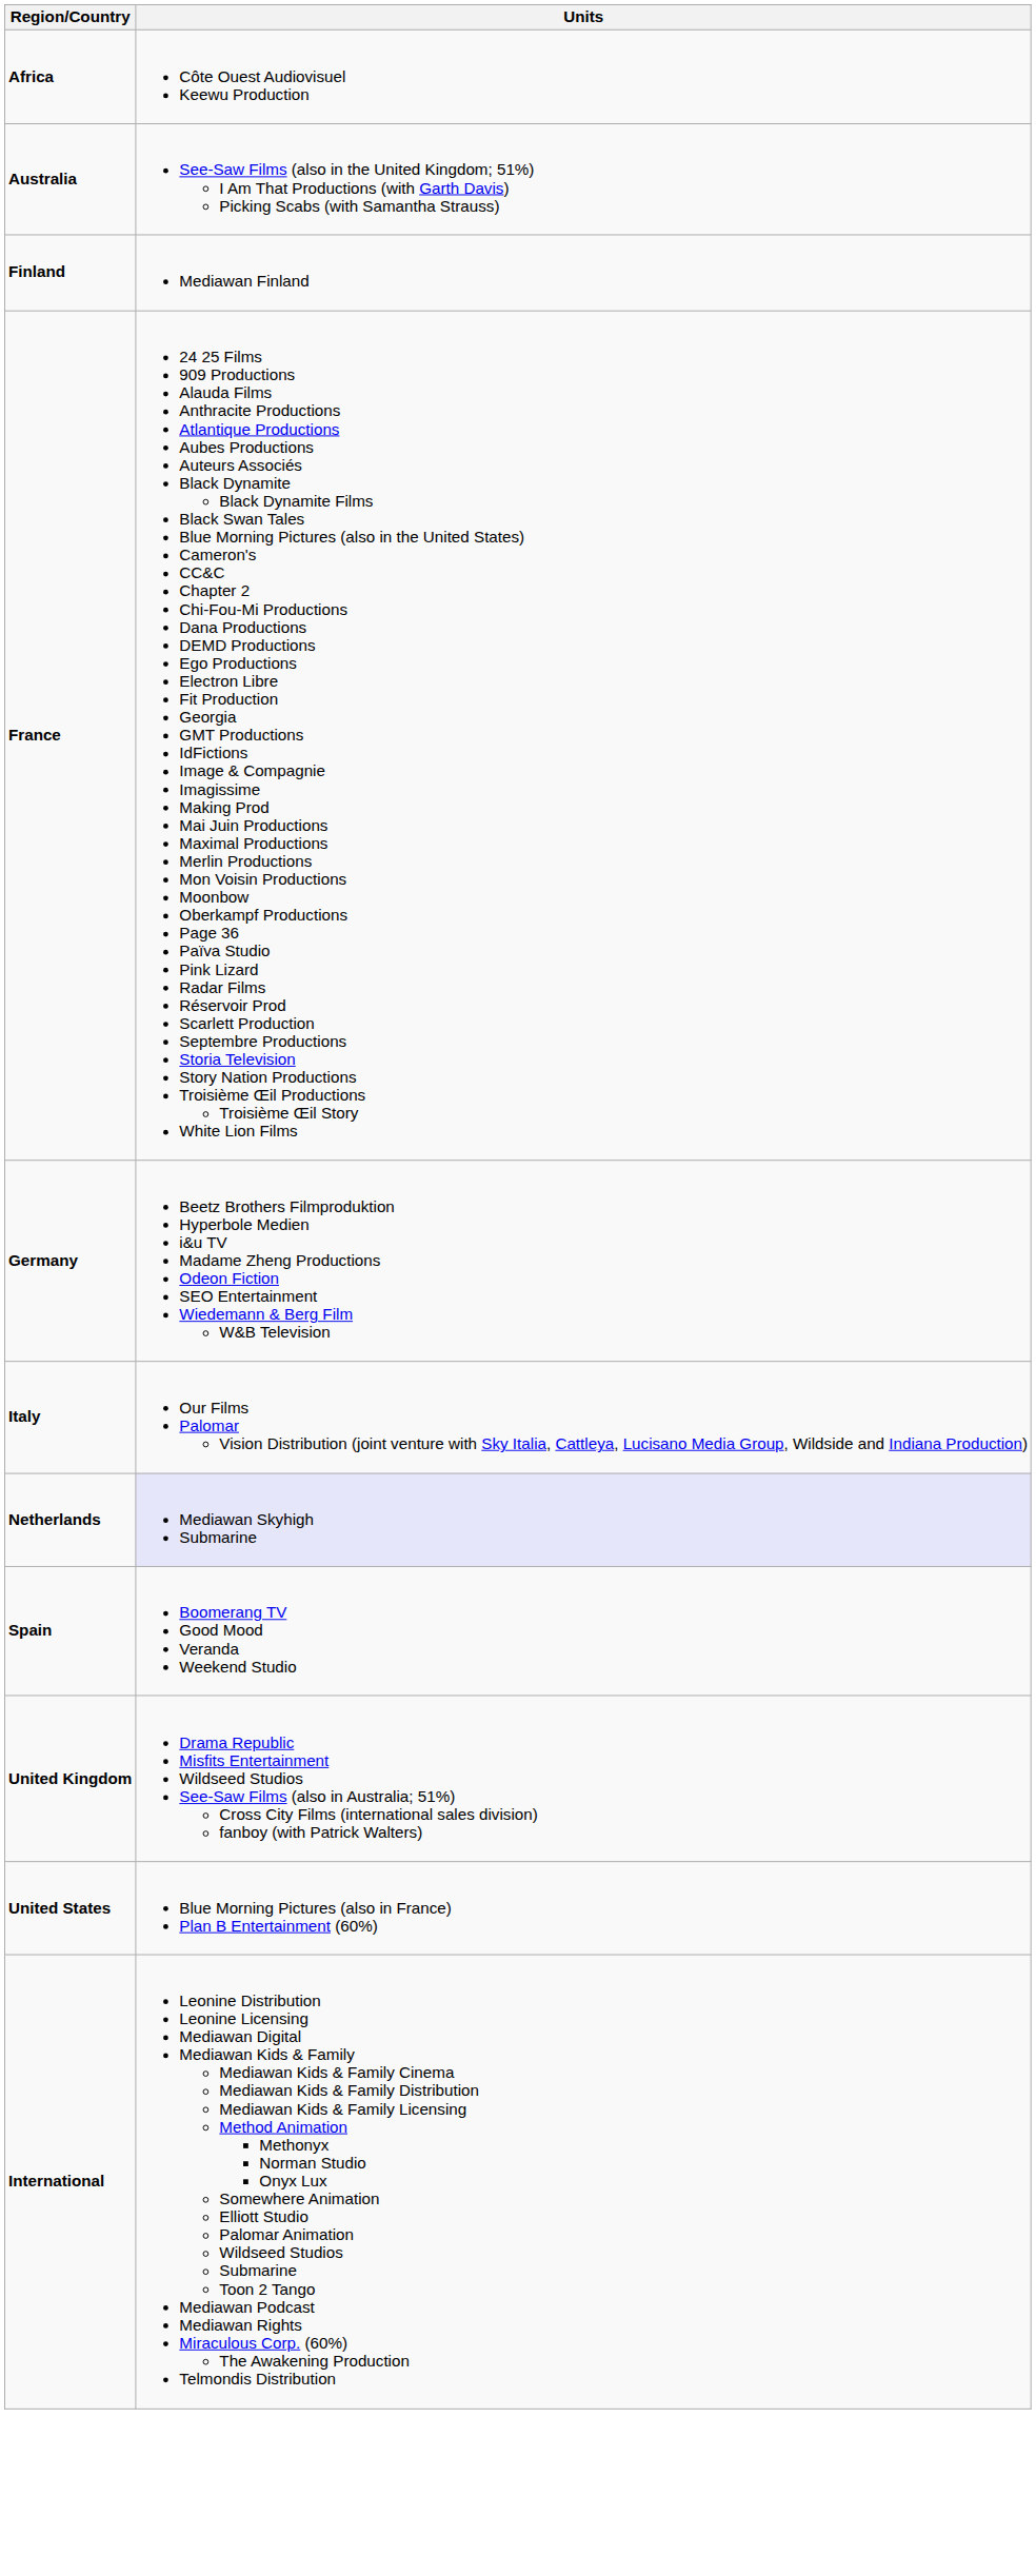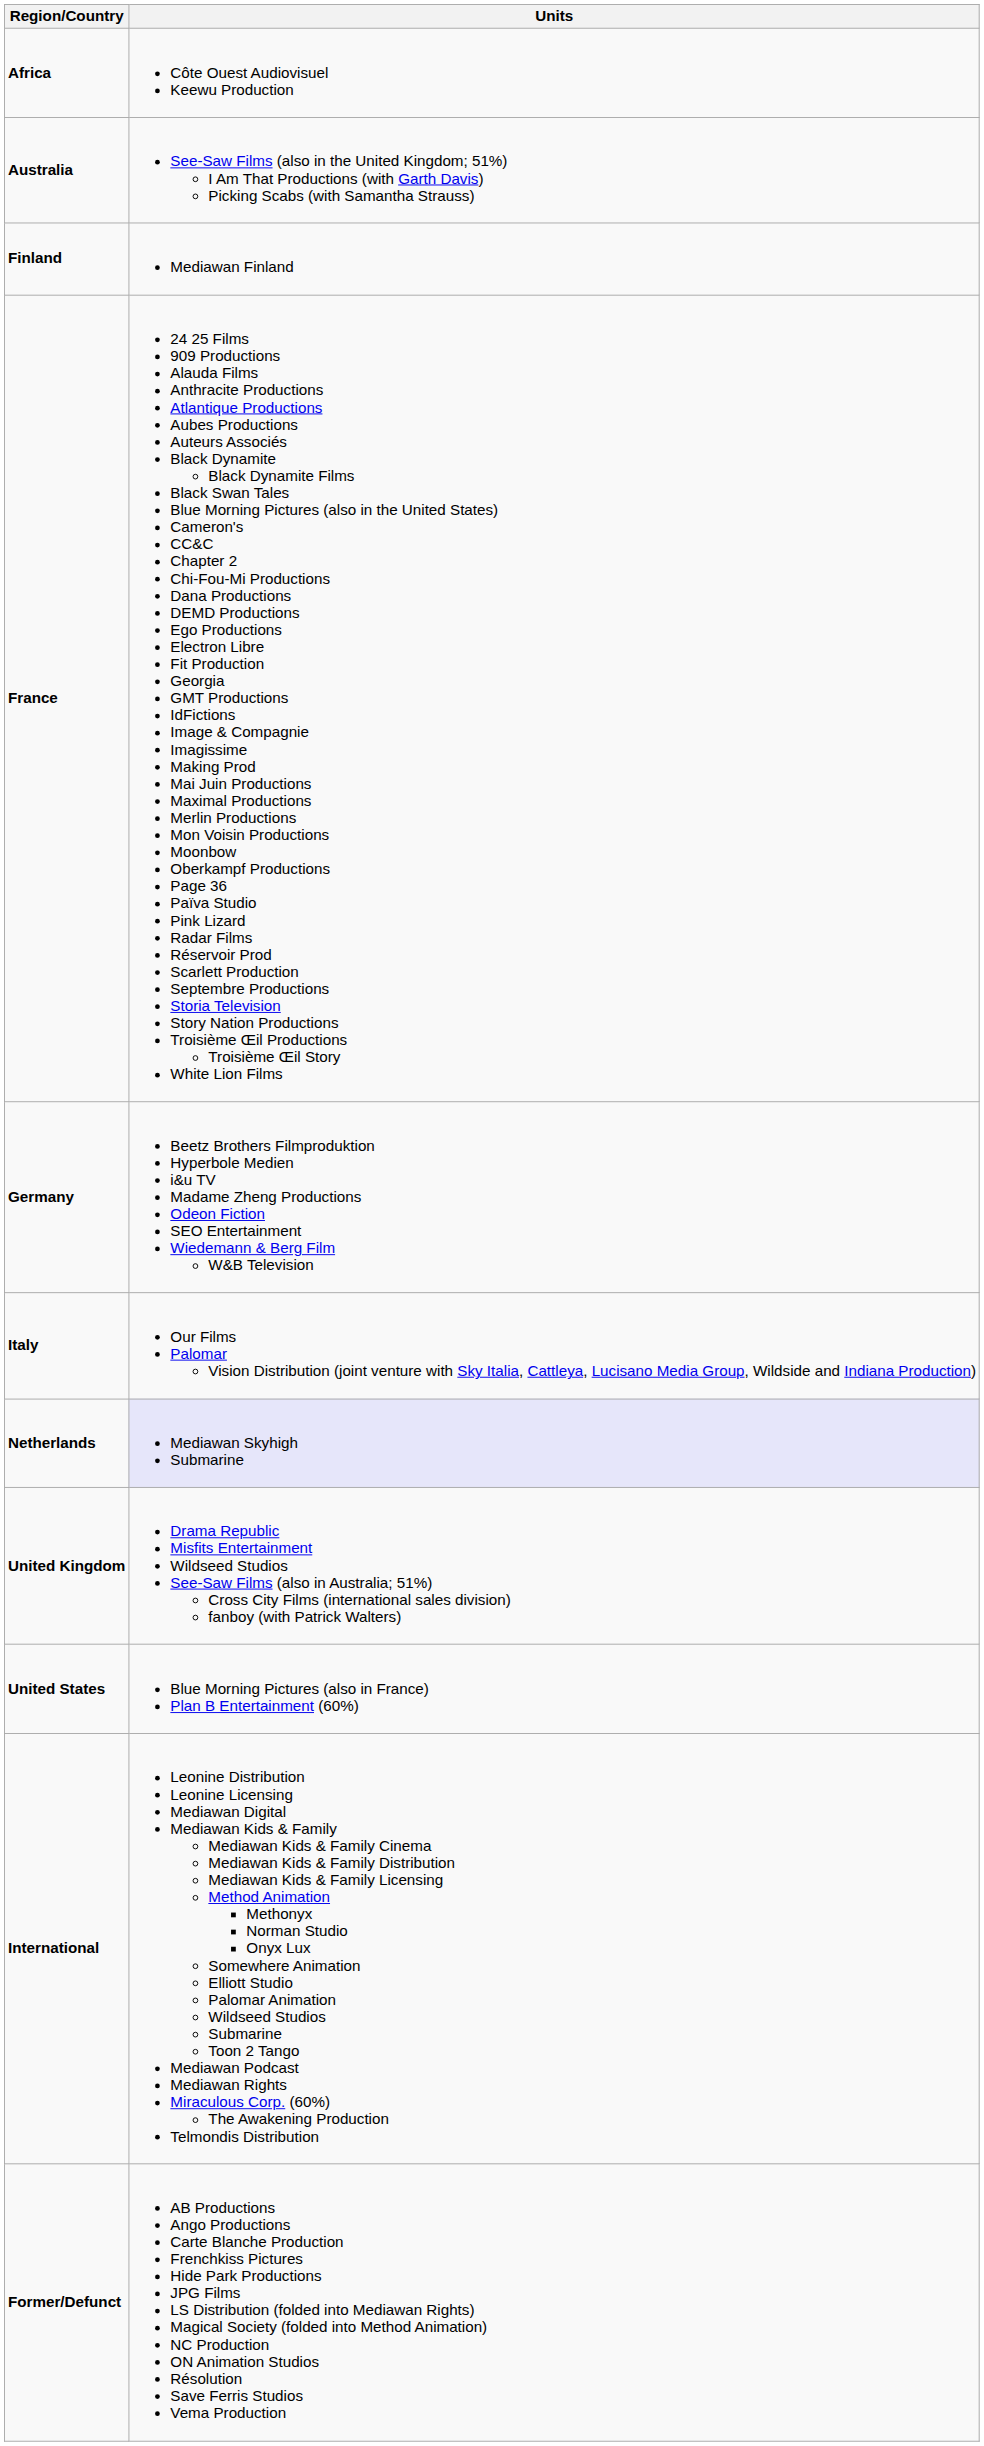- row: Spain | Boomerang TV Good Mood Veranda Weekend Studio
+ row: Former/Defunct | AB Productions Ango Productions Carte Blanche Production Frenchkiss Pictures Hide Park Productions JPG Films LS Distribution (folded into Mediawan Rights) Magical Society (folded into Method Animation) NC Production ON Animation Studios Résolution Save Ferris Studios Vema Production
